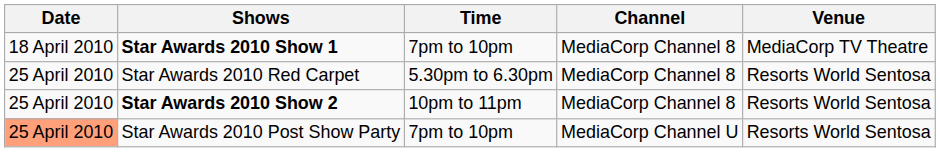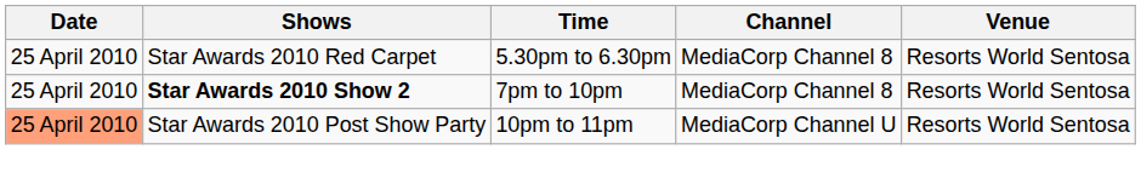- row: 18 April 2010 | Star Awards 2010 Show 1 | 7pm to 10pm | MediaCorp Channel 8 | MediaCorp TV Theatre
Star Awards 2010 Show 2 | Time: 10pm to 11pm -> 7pm to 10pm
Star Awards 2010 Post Show Party | Time: 7pm to 10pm -> 10pm to 11pm
